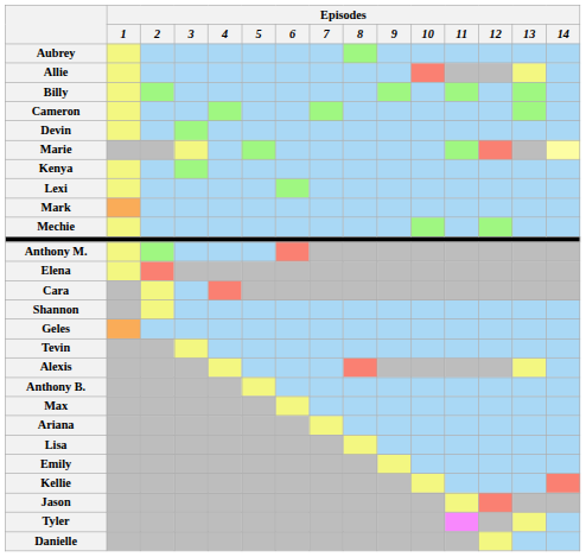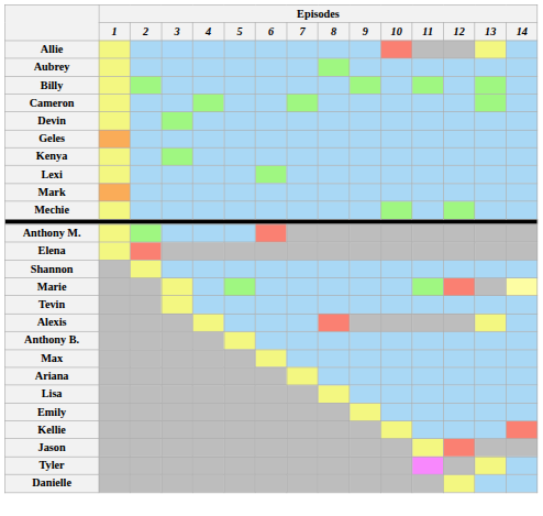rows swapped: Allie <-> Aubrey
rows swapped: Geles <-> Marie
- row: Cara
